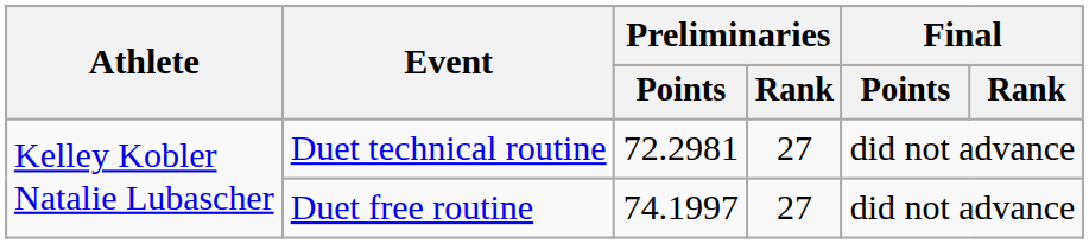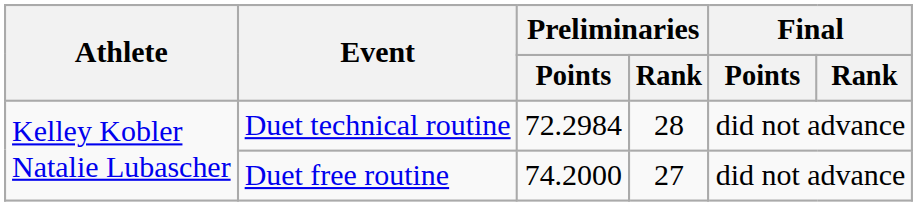Duet technical routine | Preliminaries / Points: 72.2981 -> 72.2984
Duet technical routine | Preliminaries / Rank: 27 -> 28
Duet free routine | Preliminaries / Points: 74.1997 -> 74.2000
